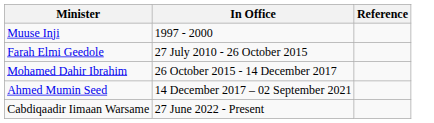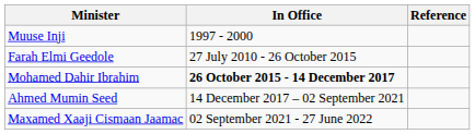Mohamed Dahir Ibrahim | In Office: normal -> bold
+ row: Maxamed Xaaji Cismaan Jaamac | 02 September 2021 - 27 June 2022
- row: Cabdiqaadir Iimaan Warsame | 27 June 2022 - Present
